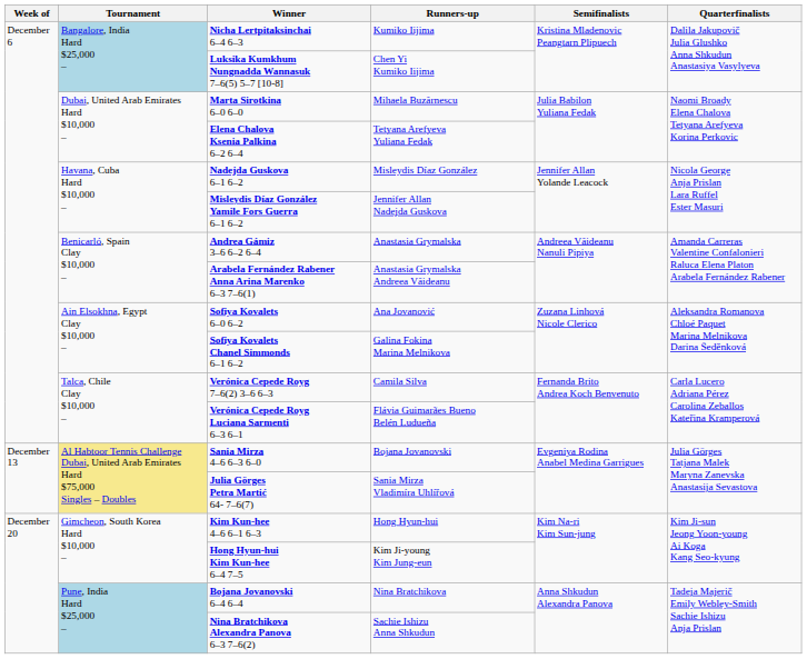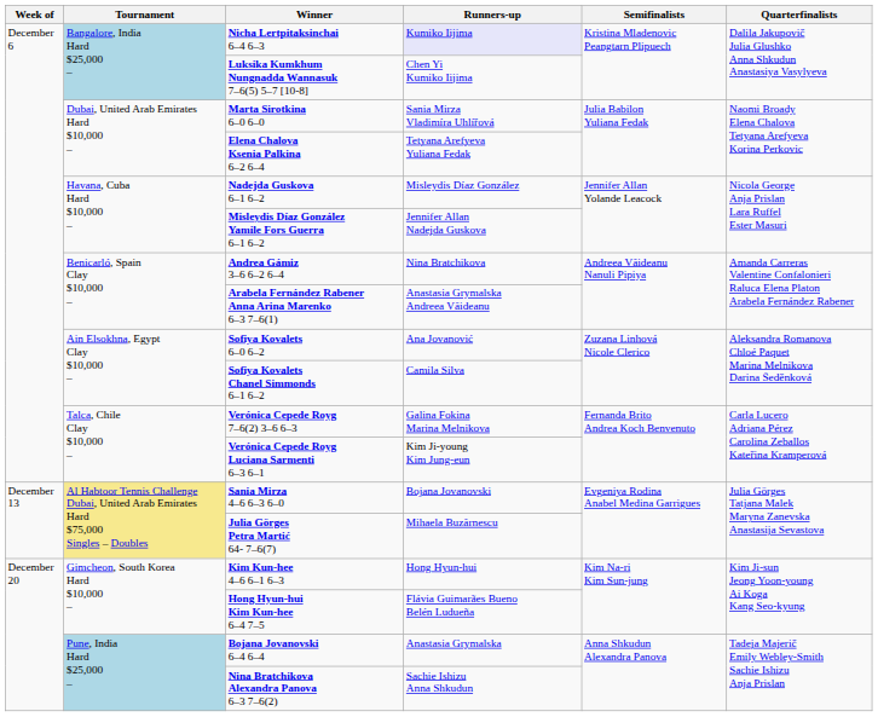Nicha Lertpitaksinchai 6–4 6–3 | Runners-up: no background -> lavender background
Marta Sirotkina 6–0 6–0 | Runners-up: Mihaela Buzărnescu -> Sania Mirza Vladimíra Uhlířová
Andrea Gámiz 3–6 6–2 6–4 | Runners-up: Anastasia Grymalska -> Nina Bratchikova
Sofiya Kovalets Chanel Simmonds 6–1 6–2 | Runners-up: Galina Fokina Marina Melnikova -> Camila Silva
Verónica Cepede Royg 7–6(2) 3–6 6–3 | Runners-up: Camila Silva -> Galina Fokina Marina Melnikova
Verónica Cepede Royg Luciana Sarmenti 6–3 6–1 | Runners-up: Flávia Guimarães Bueno Belén Ludueña -> Kim Ji-young Kim Jung-eun
Julia Görges Petra Martić 64- 7–6(7) | Runners-up: Sania Mirza Vladimíra Uhlířová -> Mihaela Buzărnescu
Hong Hyun-hui Kim Kun-hee 6–4 7–5 | Runners-up: Kim Ji-young Kim Jung-eun -> Flávia Guimarães Bueno Belén Ludueña
Bojana Jovanovski 6–4 6–4 | Runners-up: Nina Bratchikova -> Anastasia Grymalska
